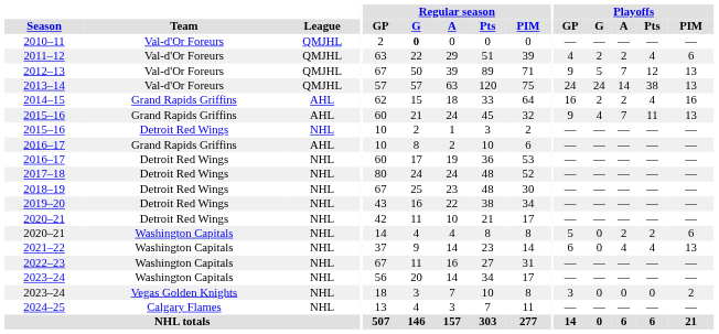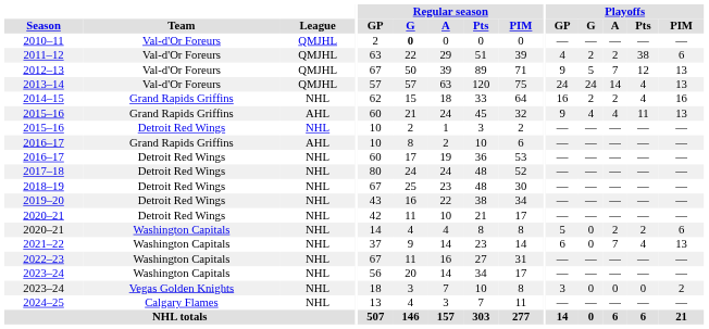2011–12 | Playoffs / Pts: 4 -> 38
2013–14 | Playoffs / Pts: 38 -> 4
2014–15 | League: AHL -> NHL
2015–16 / Grand Rapids Griffins | Playoffs / A: 7 -> 4
2021–22 | Playoffs / A: 4 -> 7
